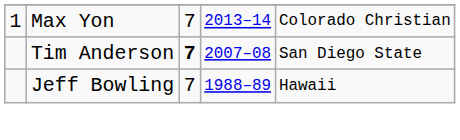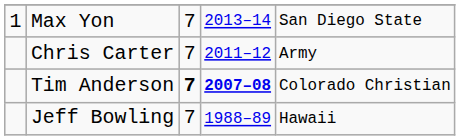Max Yon | column 5: Colorado Christian -> San Diego State
+ row: Chris Carter | 7 | 2011–12 | Army
Tim Anderson | column 4: normal -> bold
Tim Anderson | column 5: San Diego State -> Colorado Christian
